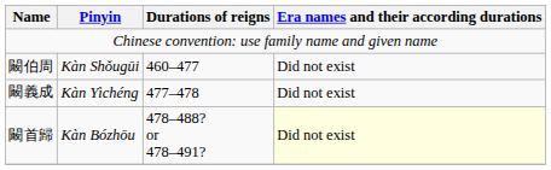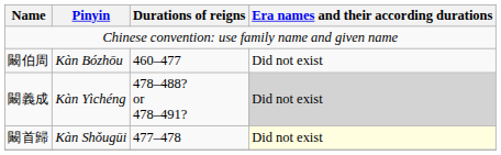闞伯周 | Pinyin: Kàn Shǒugūi -> Kàn Bózhōu
闞義成 | Durations of reigns: 477–478 -> 478–488? or 478–491?
闞義成 | Era names and their according durations: no background -> lightgrey background
闞首歸 | Pinyin: Kàn Bózhōu -> Kàn Shǒugūi
闞首歸 | Durations of reigns: 478–488? or 478–491? -> 477–478
